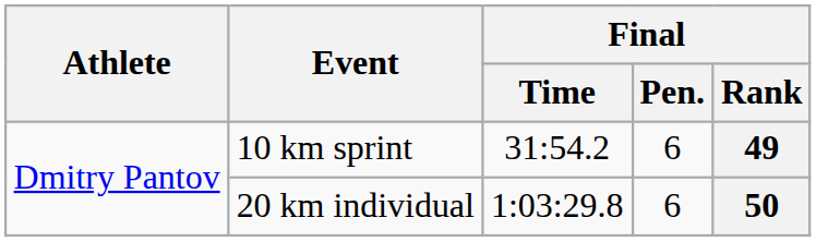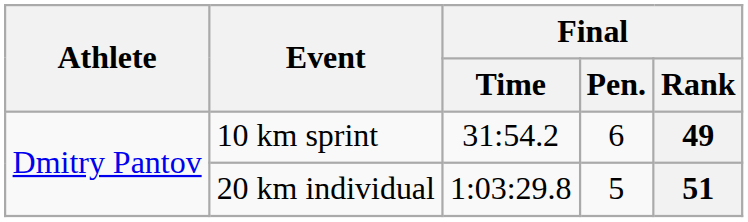20 km individual | Final / Pen.: 6 -> 5
20 km individual | Final / Rank: 50 -> 51
